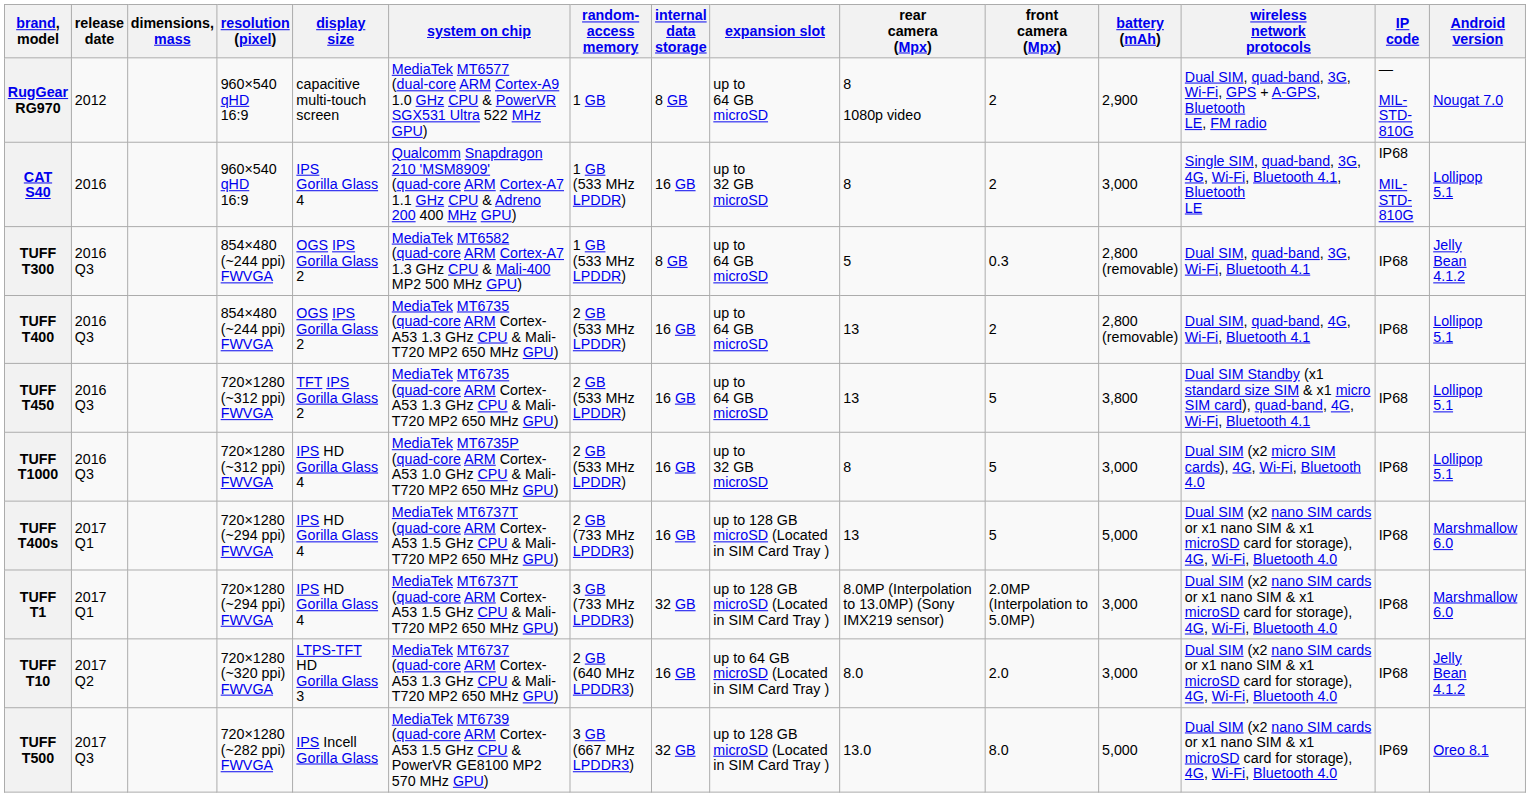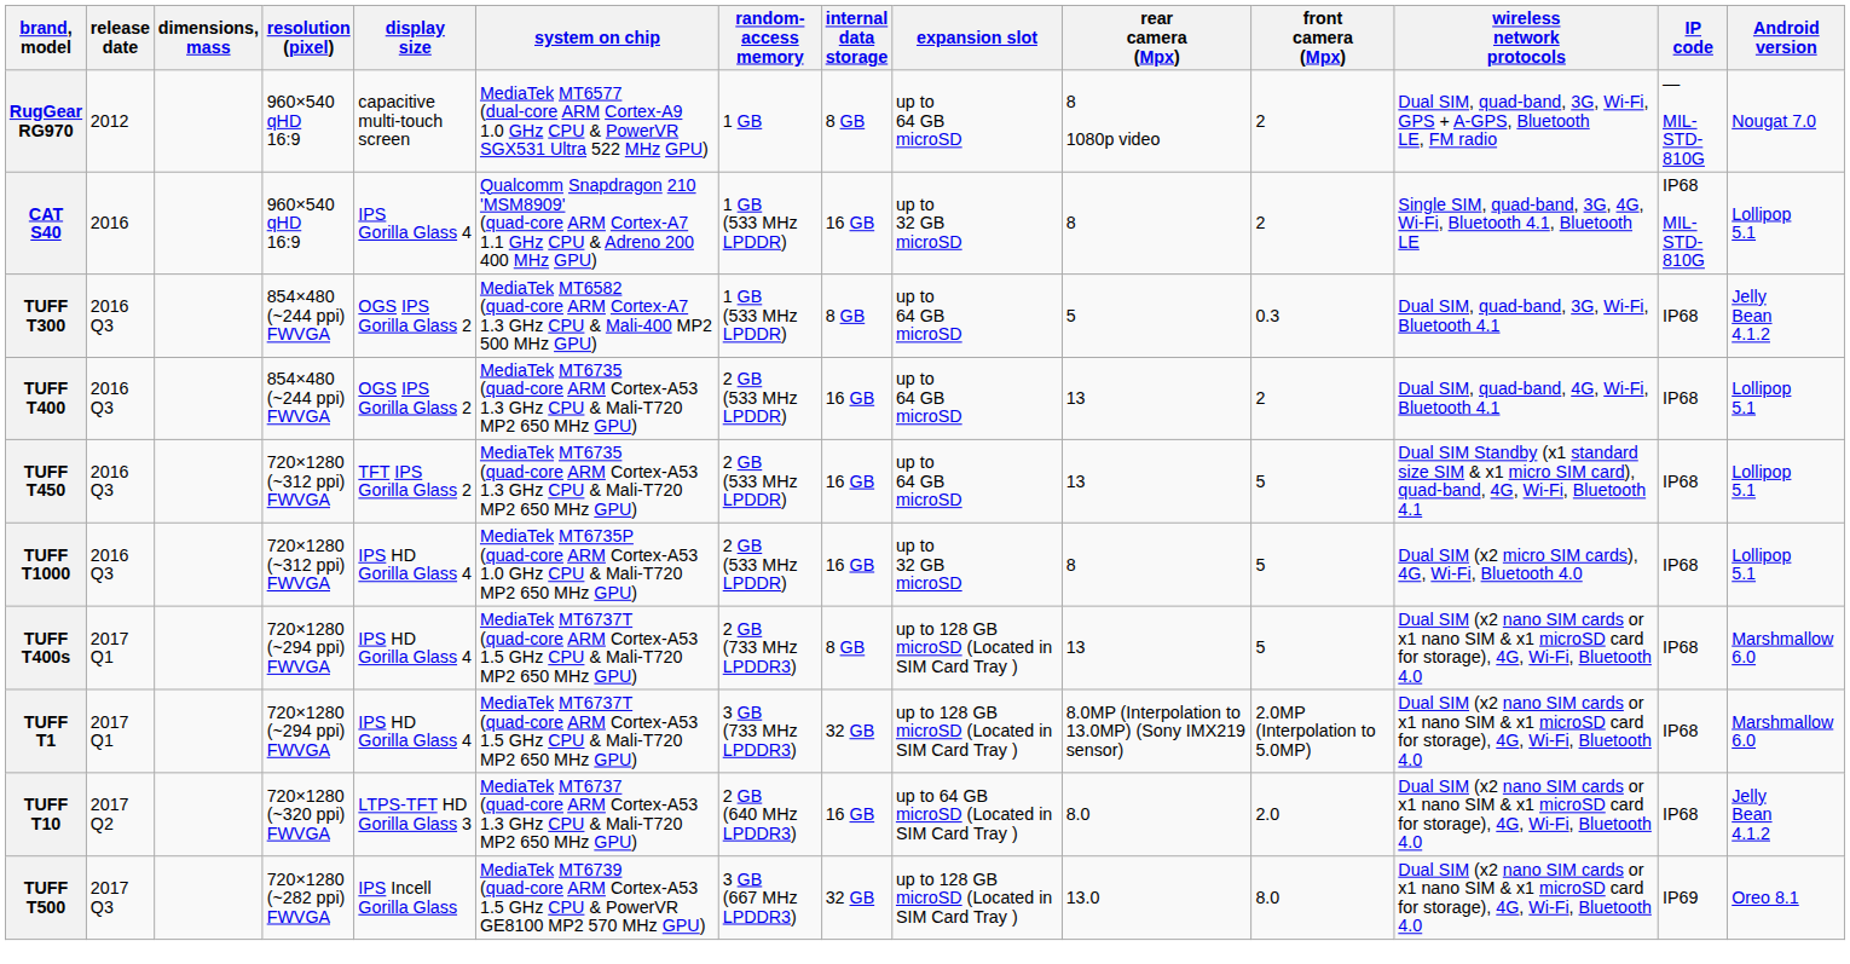- column: battery (mAh) | 2,900 | 3,000 | 2,800 (removable) | 2,800 (removable) | 3,800 | 3,000 | 5,000 | 3,000 | 3,000 | 5,000
TUFF T400s | internal data storage: 16 GB -> 8 GB
